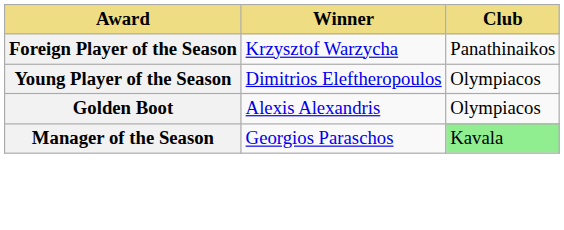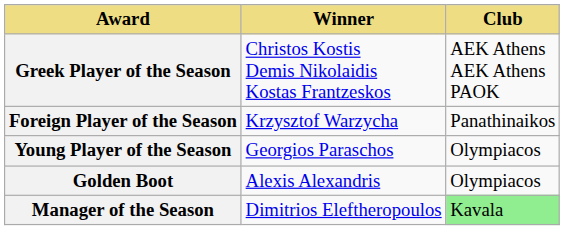+ row: Greek Player of the Season | Christos Kostis Demis Nikolaidis Kostas Frantzeskos | AEK Athens AEK Athens PAOK
Young Player of the Season | Winner: Dimitrios Eleftheropoulos -> Georgios Paraschos
Manager of the Season | Winner: Georgios Paraschos -> Dimitrios Eleftheropoulos
